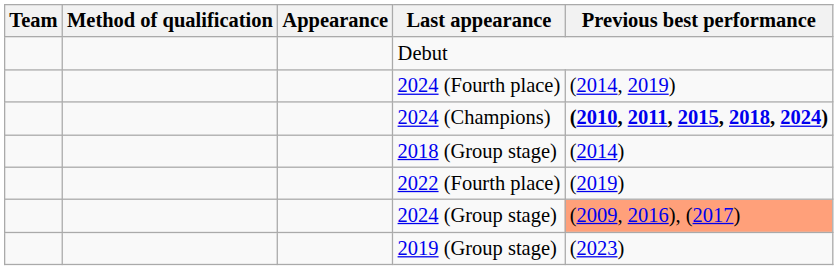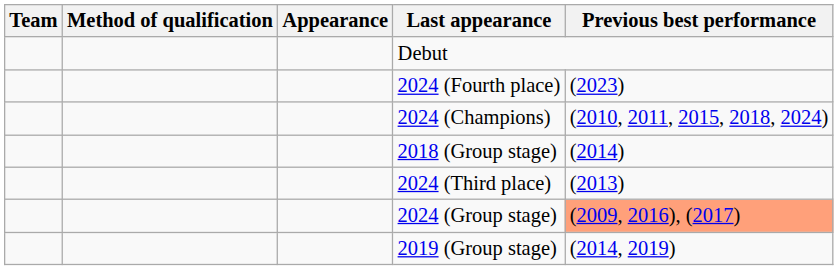2024 (Fourth place) | Previous best performance: (2014, 2019) -> (2023)
2024 (Champions) | Previous best performance: bold -> normal
+ row: 2024 (Third place) | (2013)
- row: 2022 (Fourth place) | (2019)
2019 (Group stage) | Previous best performance: (2023) -> (2014, 2019)
